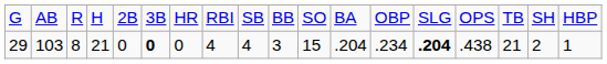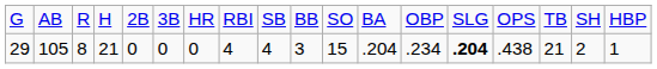29 | column 2: 103 -> 105
29 | column 6: bold -> normal
